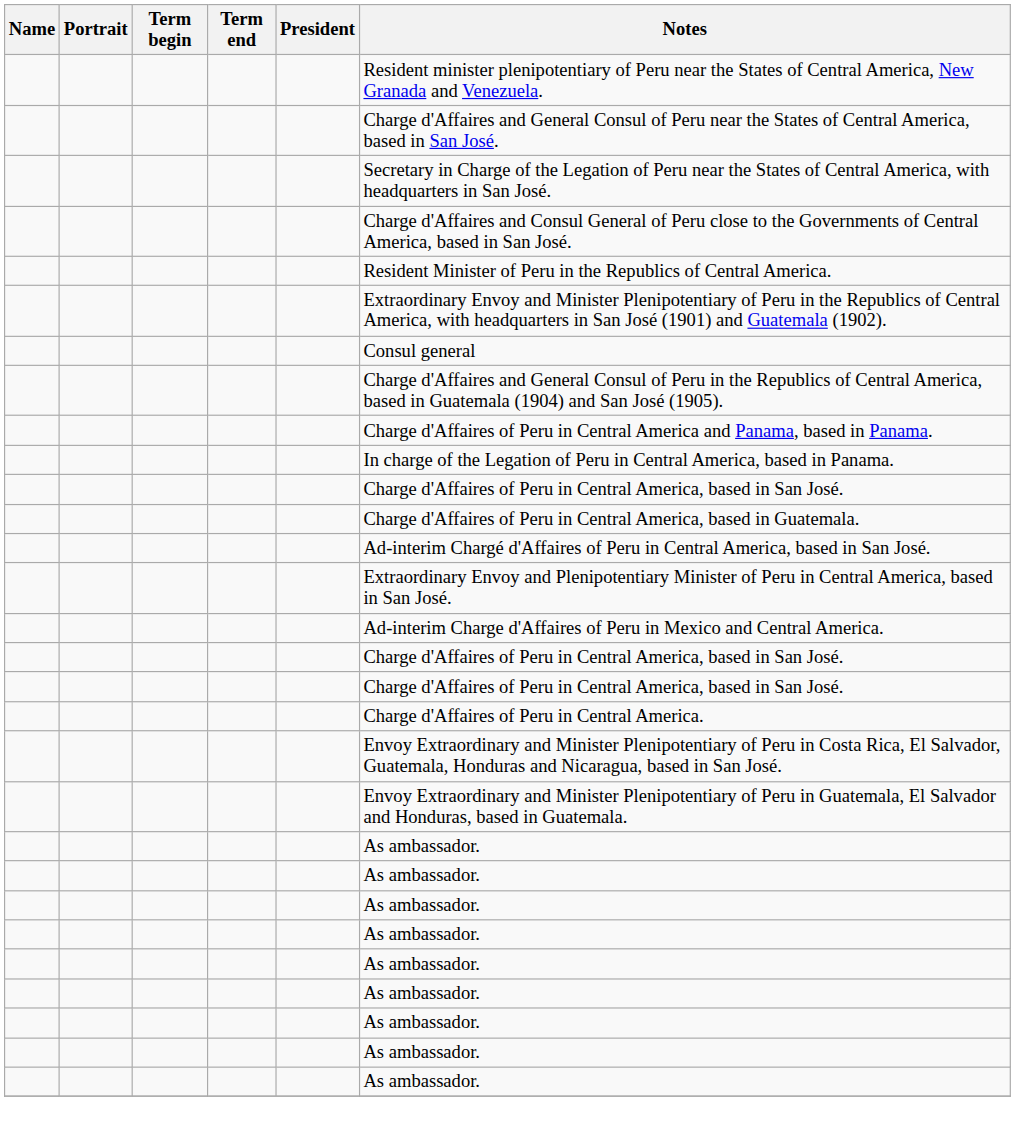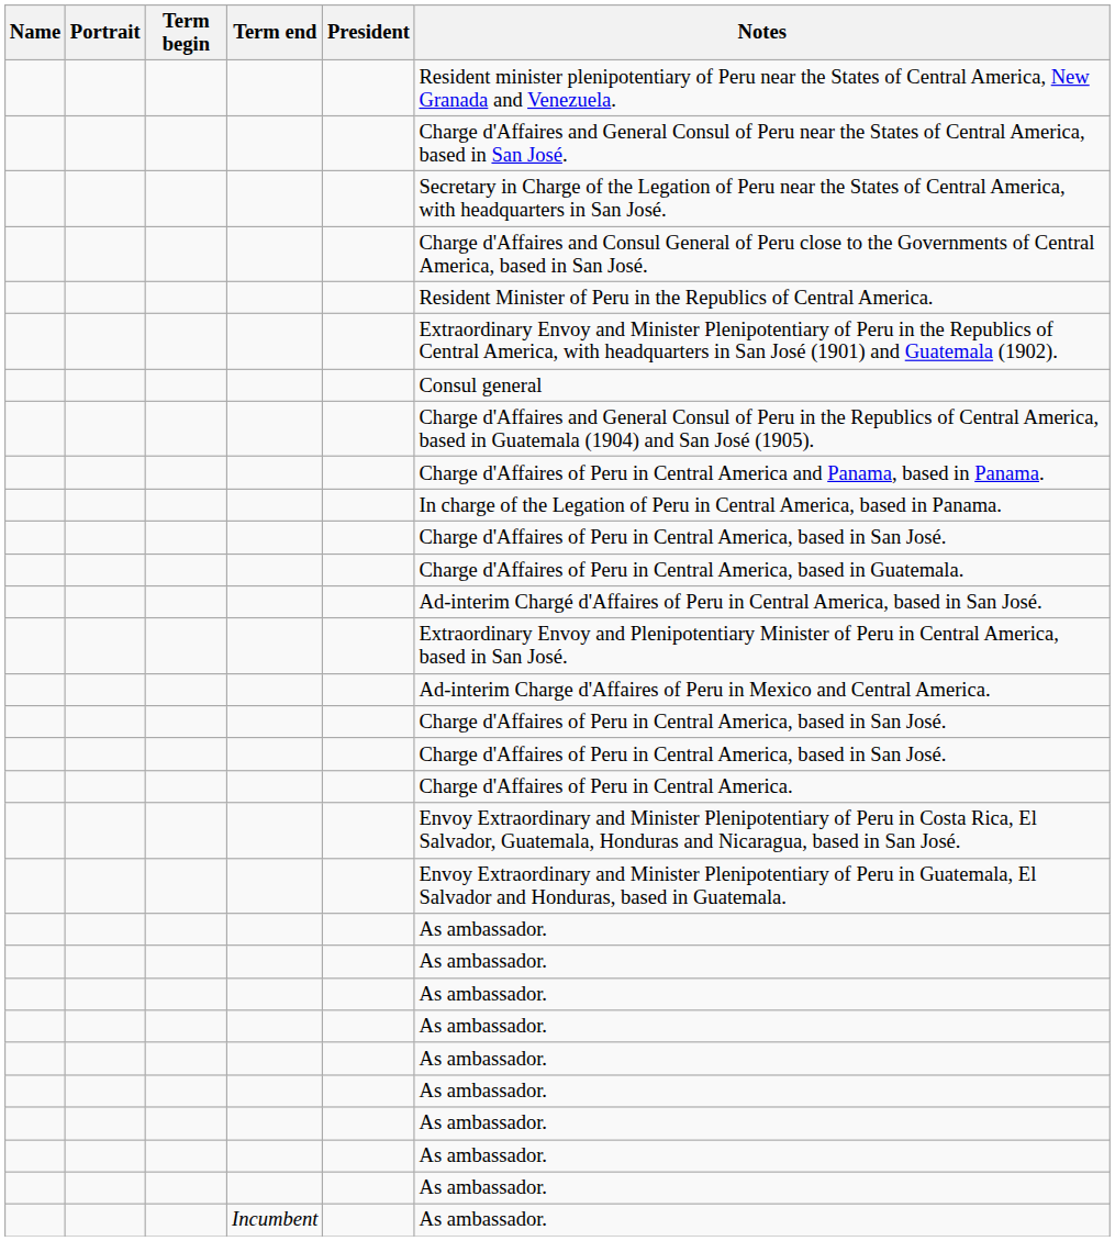+ row: Incumbent | As ambassador.
